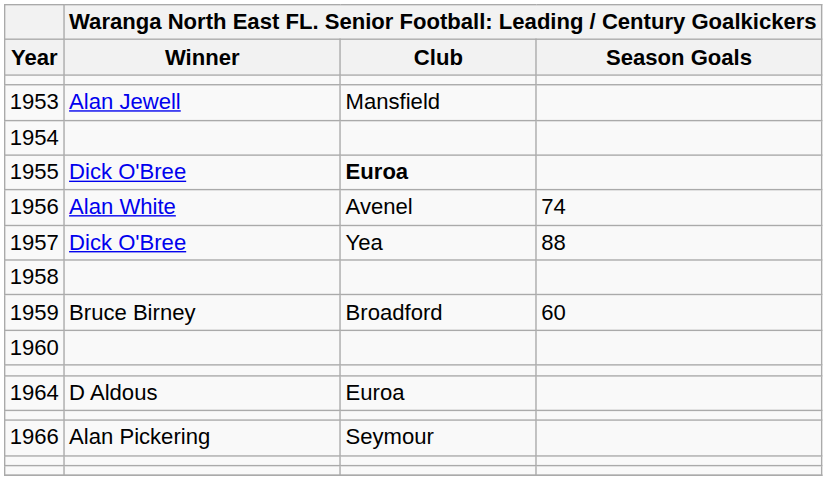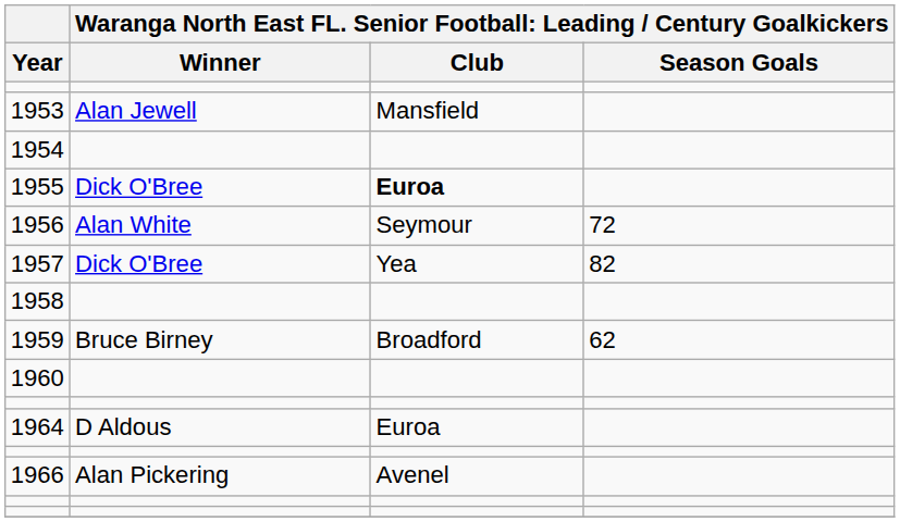1956 | column 3: Avenel -> Seymour
1956 | column 4: 74 -> 72
1957 | column 4: 88 -> 82
1959 | column 4: 60 -> 62
1966 | column 3: Seymour -> Avenel
